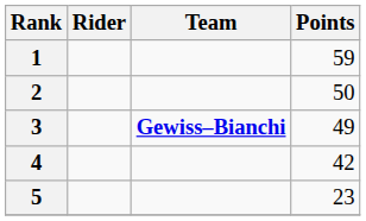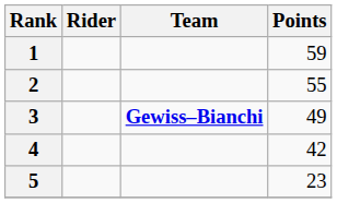2 | Points: 50 -> 55
